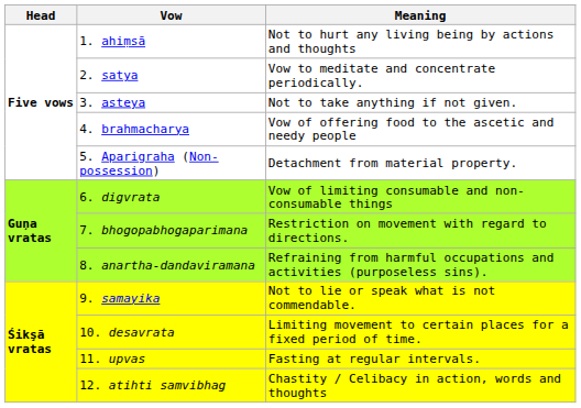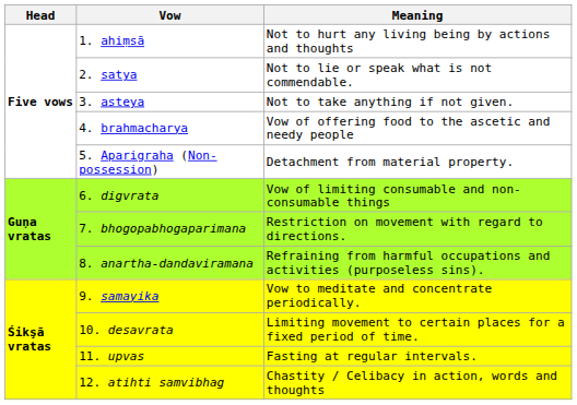2. satya | Meaning: Vow to meditate and concentrate periodically. -> Not to lie or speak what is not commendable.
9. samayika | Meaning: Not to lie or speak what is not commendable. -> Vow to meditate and concentrate periodically.
